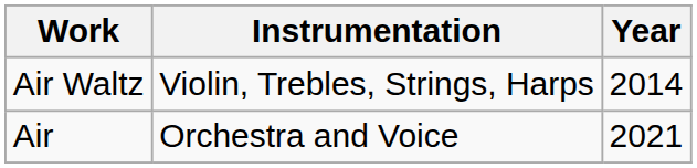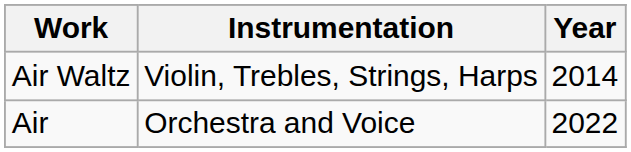Air | Year: 2021 -> 2022
